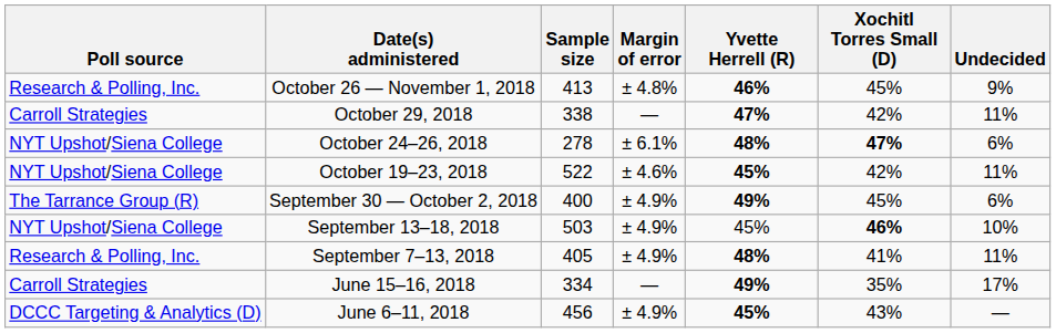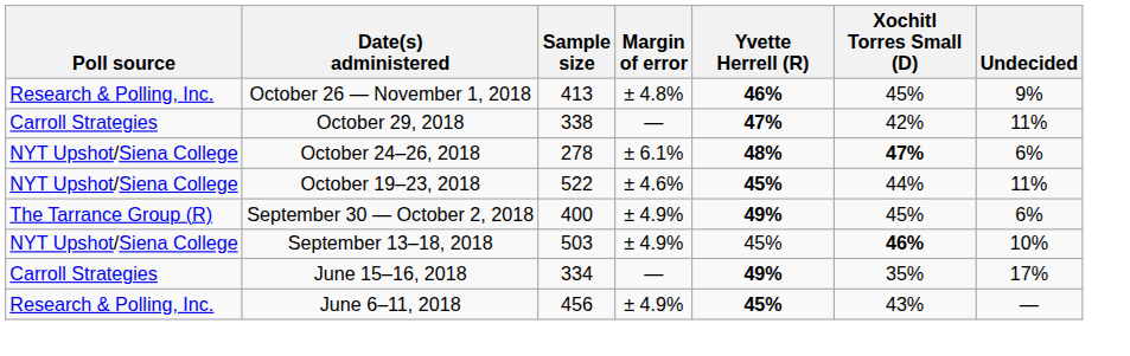October 19–23, 2018 | Xochitl Torres Small (D): 42% -> 44%
- row: Research & Polling, Inc. | September 7–13, 2018 | 405 | ± 4.9% | 48% | 41% | 11%
June 6–11, 2018 | Poll source: DCCC Targeting & Analytics (D) -> Research & Polling, Inc.
